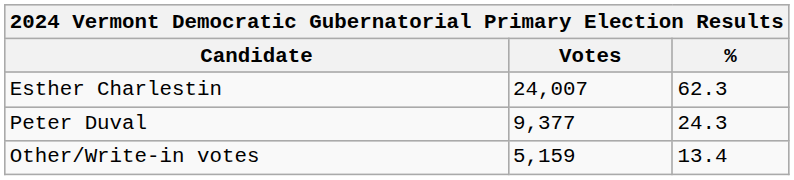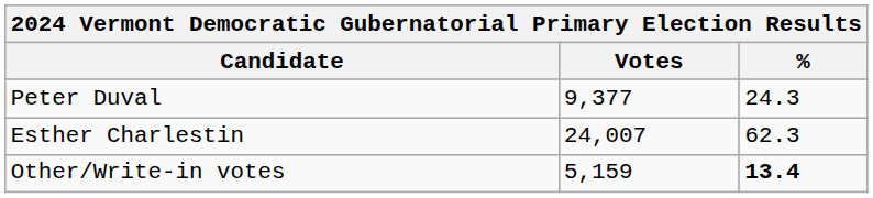rows swapped: Esther Charlestin <-> Peter Duval
Other/Write-in votes | %: normal -> bold
